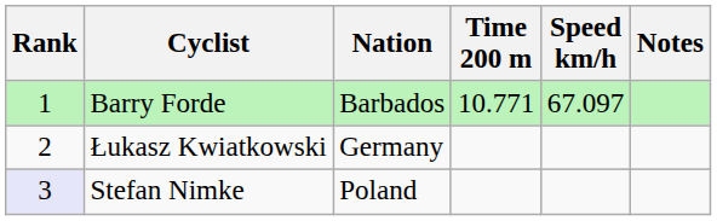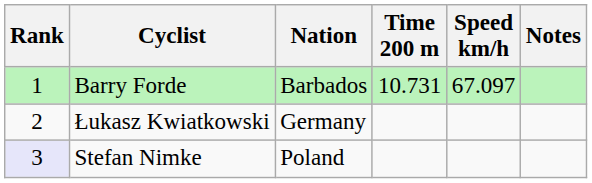Barry Forde | Time 200 m: 10.771 -> 10.731
